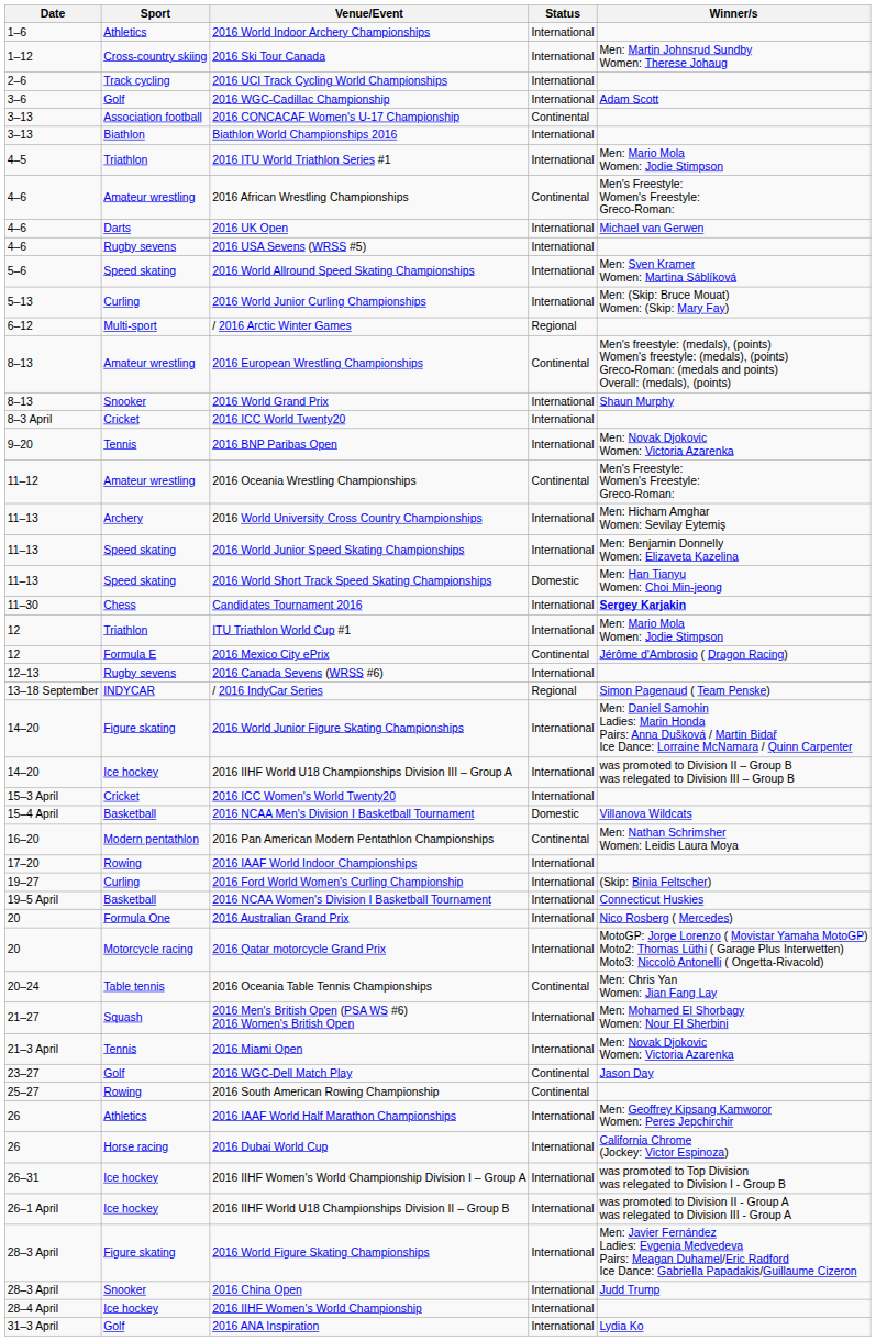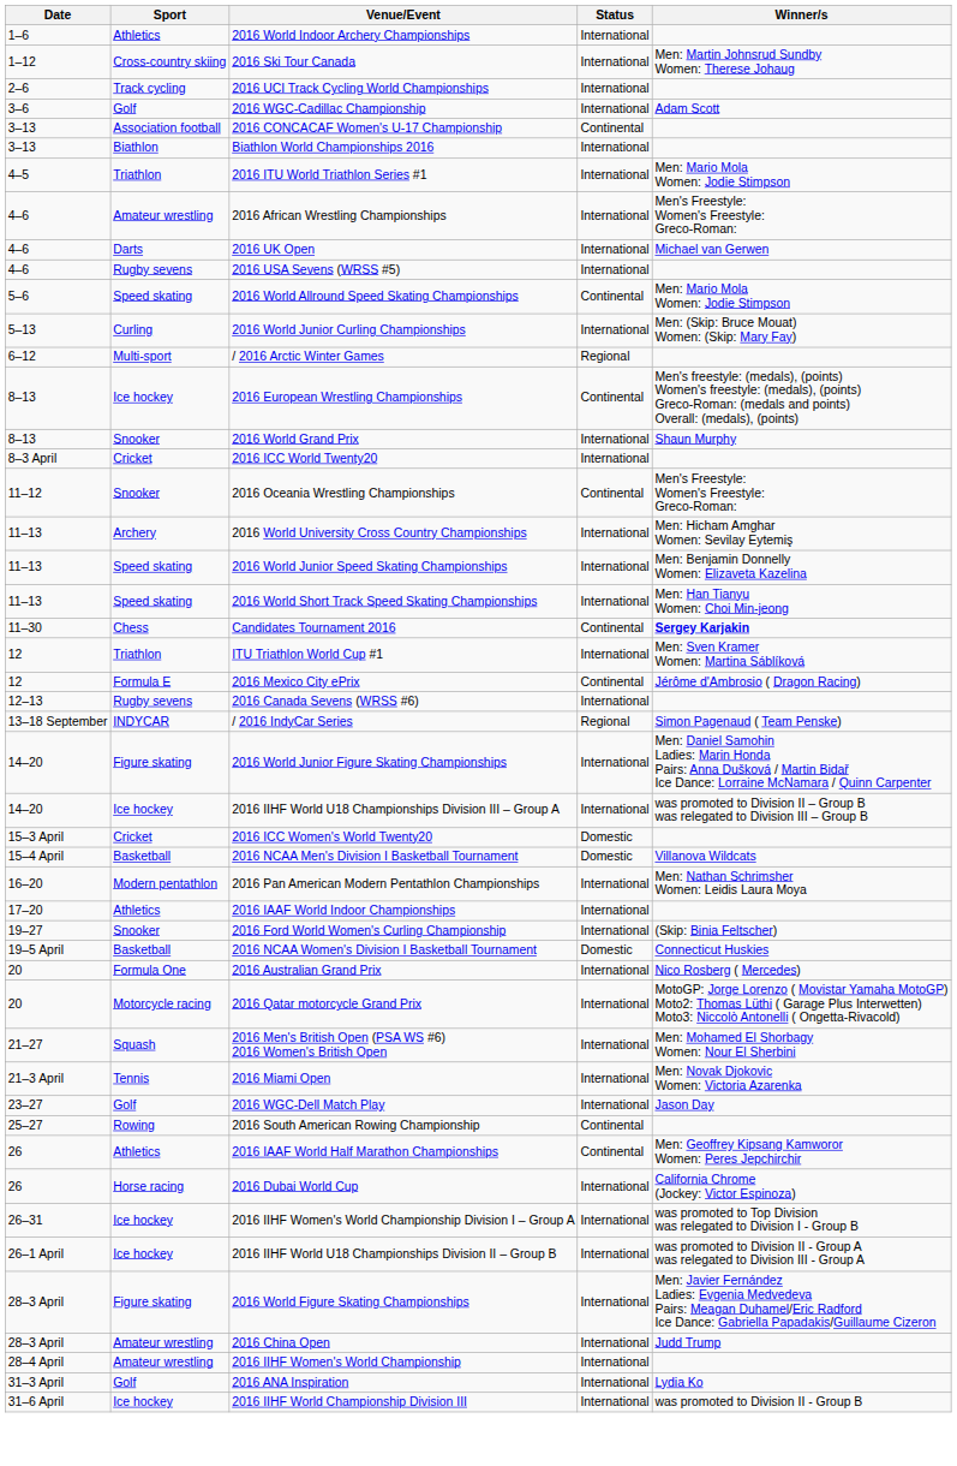2016 African Wrestling Championships | Status: Continental -> International
2016 World Allround Speed Skating Championships | Status: International -> Continental
2016 World Allround Speed Skating Championships | Winner/s: Men: Sven Kramer Women: Martina Sáblíková -> Men: Mario Mola Women: Jodie Stimpson
2016 European Wrestling Championships | Sport: Amateur wrestling -> Ice hockey
- row: 9–20 | Tennis | 2016 BNP Paribas Open | International | Men: Novak Djokovic Women: Victoria Azarenka
2016 Oceania Wrestling Championships | Sport: Amateur wrestling -> Snooker
2016 World Short Track Speed Skating Championships | Status: Domestic -> International
Candidates Tournament 2016 | Status: International -> Continental
ITU Triathlon World Cup #1 | Winner/s: Men: Mario Mola Women: Jodie Stimpson -> Men: Sven Kramer Women: Martina Sáblíková
2016 ICC Women's World Twenty20 | Status: International -> Domestic
2016 Pan American Modern Pentathlon Championships | Status: Continental -> International
2016 IAAF World Indoor Championships | Sport: Rowing -> Athletics
2016 Ford World Women's Curling Championship | Sport: Curling -> Snooker
2016 NCAA Women's Division I Basketball Tournament | Status: International -> Domestic
- row: 20–24 | Table tennis | 2016 Oceania Table Tennis Championships | Continental | Men: Chris Yan Women: Jian Fang Lay
2016 WGC-Dell Match Play | Status: Continental -> International
2016 IAAF World Half Marathon Championships | Status: International -> Continental
2016 China Open | Sport: Snooker -> Amateur wrestling
2016 IIHF Women's World Championship | Sport: Ice hockey -> Amateur wrestling
+ row: 31–6 April | Ice hockey | 2016 IIHF World Championship Division III | International | was promoted to Division II - Group B
